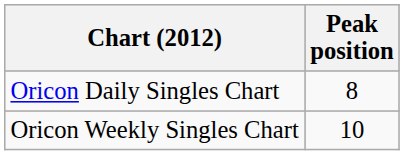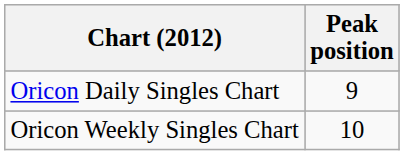Oricon Daily Singles Chart | Peak position: 8 -> 9
